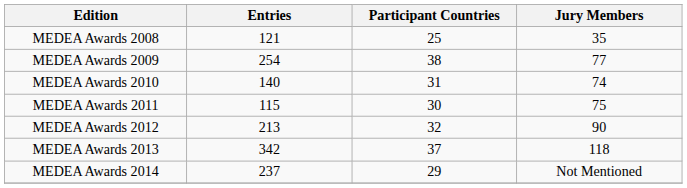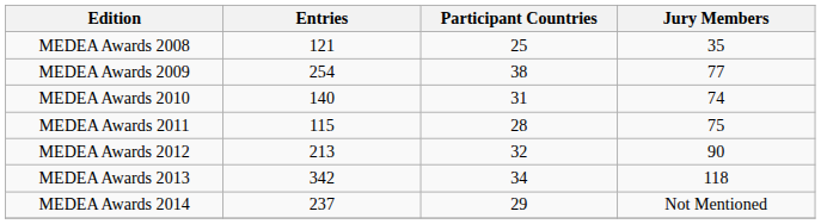MEDEA Awards 2011 | Participant Countries: 30 -> 28
MEDEA Awards 2013 | Participant Countries: 37 -> 34
